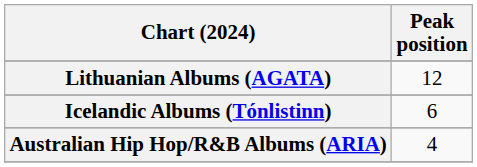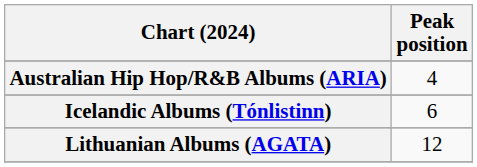rows swapped: Australian Hip Hop/R&B Albums (ARIA) <-> Lithuanian Albums (AGATA)
